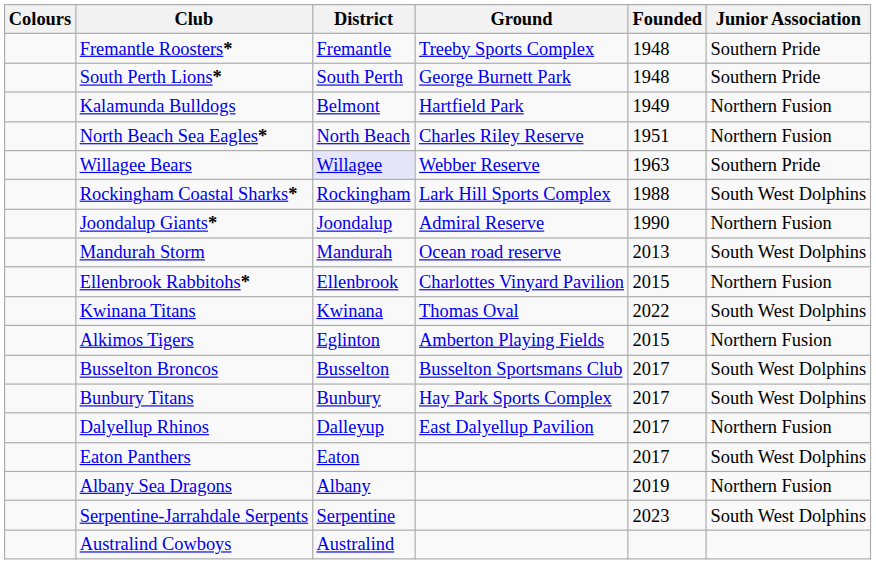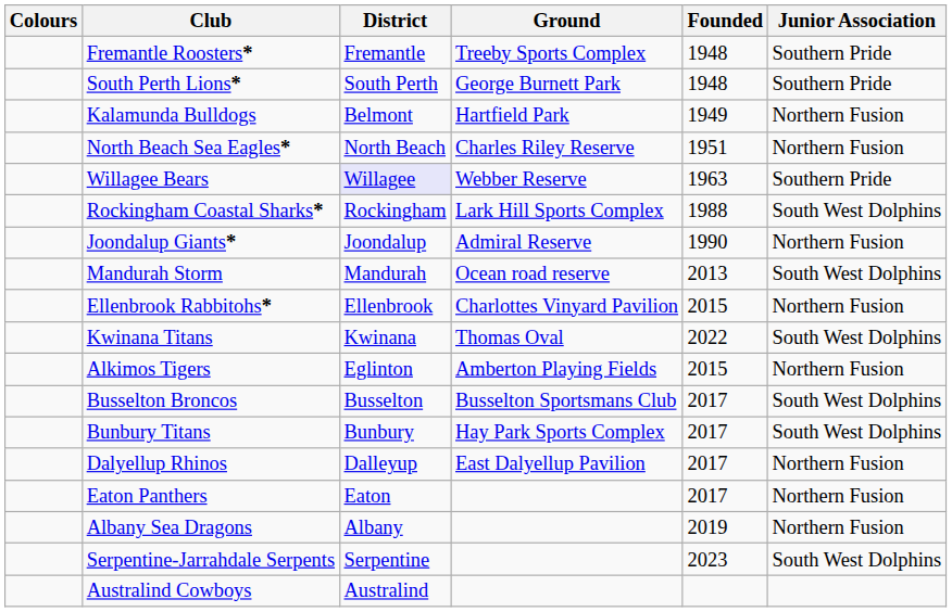Eaton Panthers | Junior Association: South West Dolphins -> Northern Fusion
